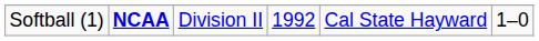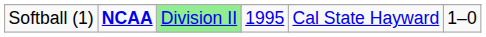Softball (1) | column 3: no background -> lightgreen background
Softball (1) | column 4: 1992 -> 1995
